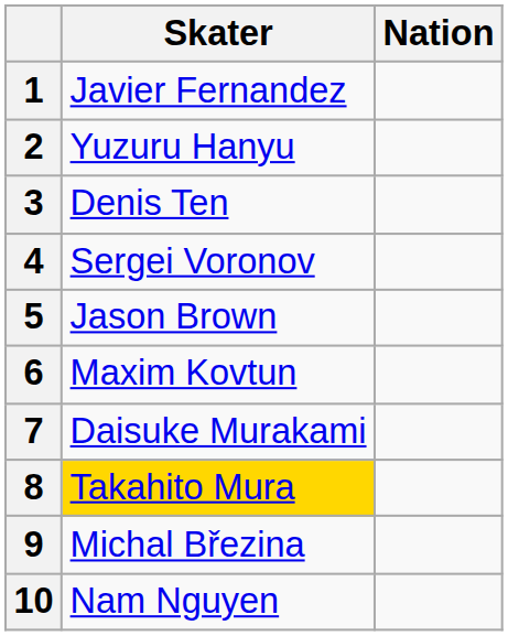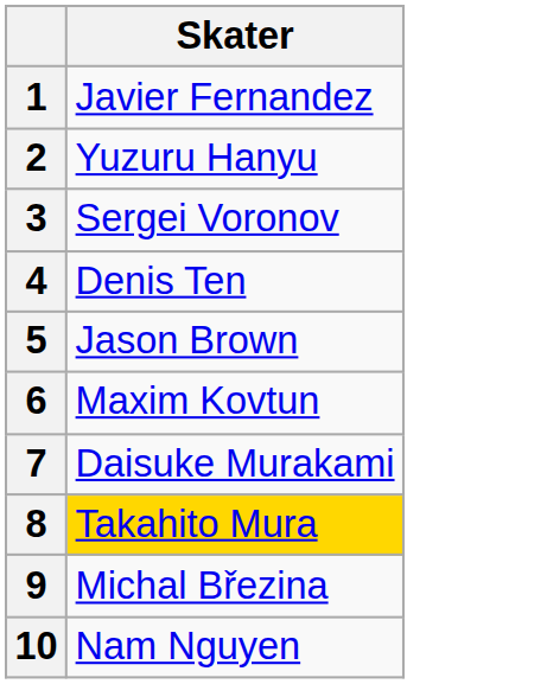- column: Nation
3 | Skater: Denis Ten -> Sergei Voronov
4 | Skater: Sergei Voronov -> Denis Ten
